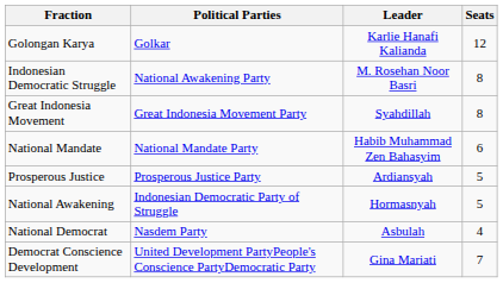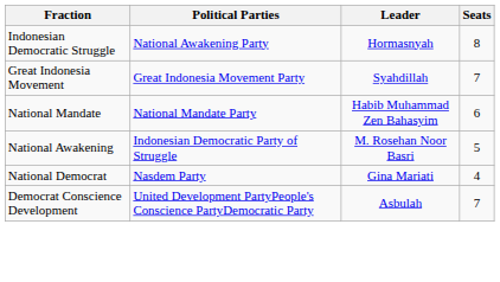- row: Golongan Karya | Golkar | Karlie Hanafi Kalianda | 12
Indonesian Democratic Struggle | Leader: M. Rosehan Noor Basri -> Hormasnyah
Great Indonesia Movement | Seats: 8 -> 7
- row: Prosperous Justice | Prosperous Justice Party | Ardiansyah | 5
National Awakening | Leader: Hormasnyah -> M. Rosehan Noor Basri
National Democrat | Leader: Asbulah -> Gina Mariati
Democrat Conscience Development | Leader: Gina Mariati -> Asbulah
